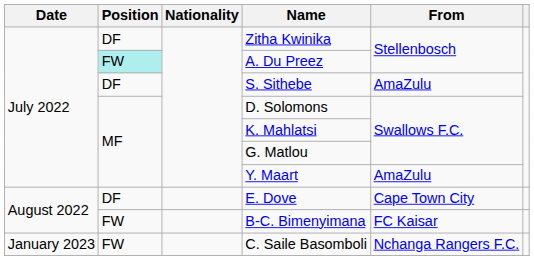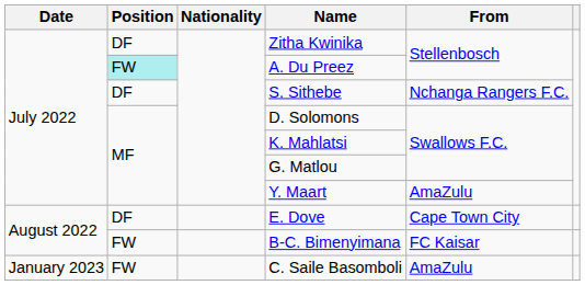S. Sithebe | From: AmaZulu -> Nchanga Rangers F.C.
C. Saile Basomboli | From: Nchanga Rangers F.C. -> AmaZulu
